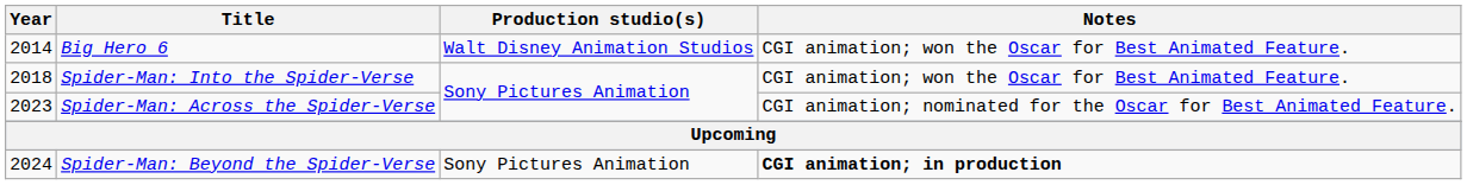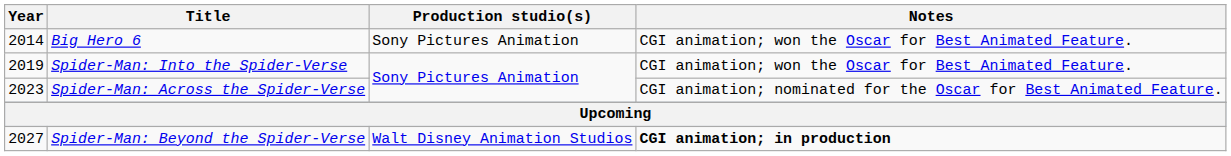Big Hero 6 | Production studio(s): Walt Disney Animation Studios -> Sony Pictures Animation
Spider-Man: Into the Spider-Verse | Year: 2018 -> 2019
Spider-Man: Beyond the Spider-Verse | Year: 2024 -> 2027
Spider-Man: Beyond the Spider-Verse | Production studio(s): Sony Pictures Animation -> Walt Disney Animation Studios
